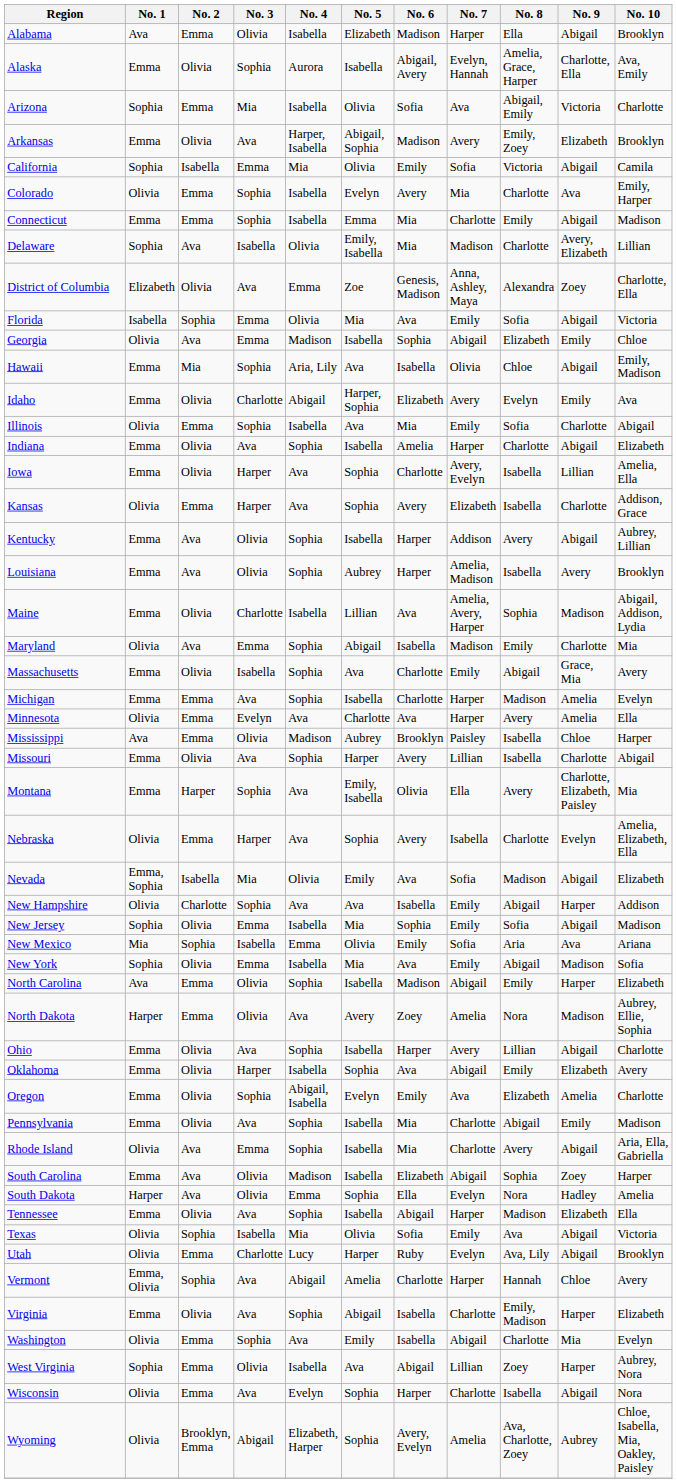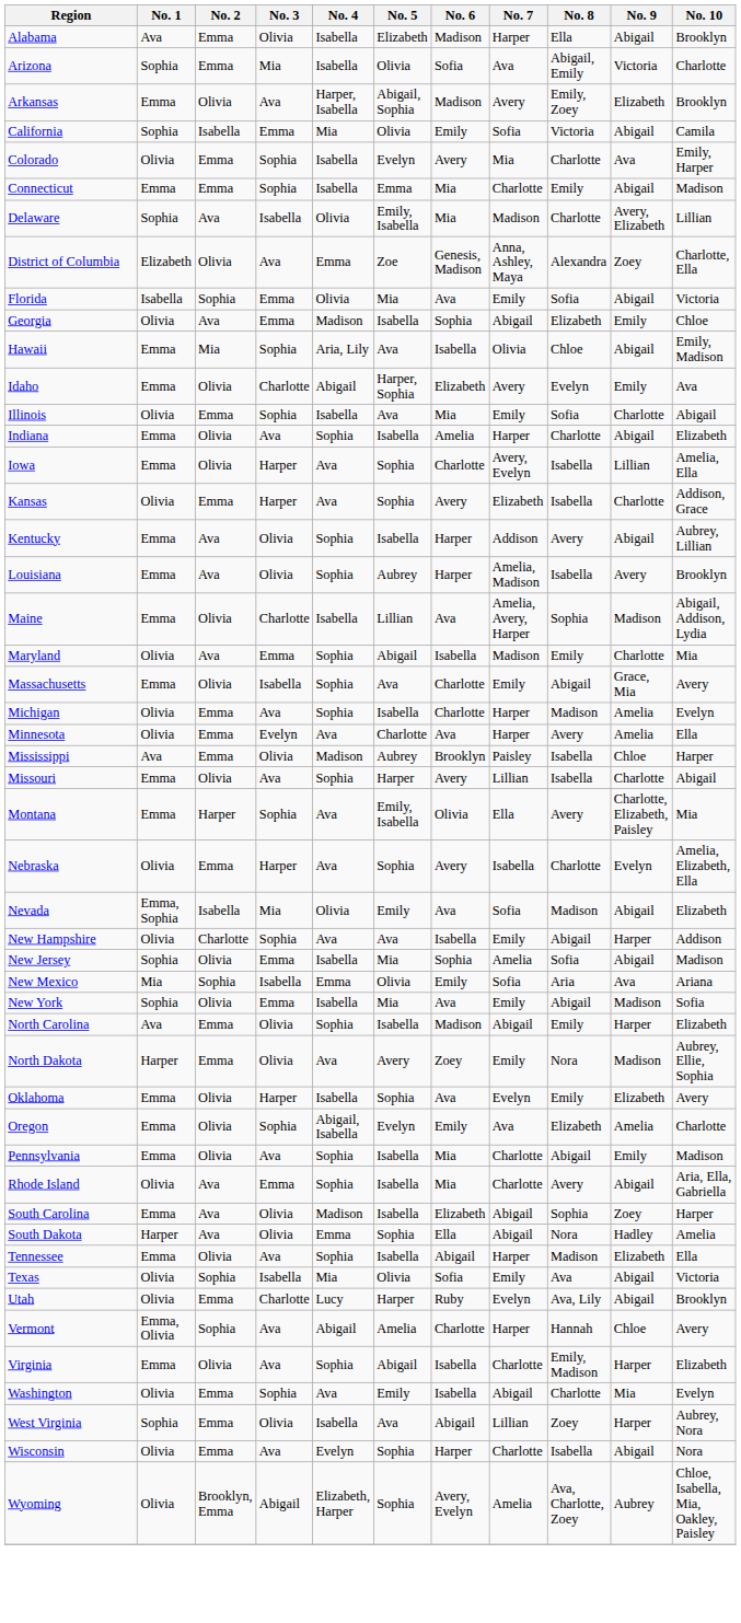- row: Alaska | Emma | Olivia | Sophia | Aurora | Isabella | Abigail, Avery | Evelyn, Hannah | Amelia, Grace, Harper | Charlotte, Ella | Ava, Emily
Michigan | No. 1: Emma -> Olivia
New Jersey | No. 7: Emily -> Amelia
North Dakota | No. 7: Amelia -> Emily
- row: Ohio | Emma | Olivia | Ava | Sophia | Isabella | Harper | Avery | Lillian | Abigail | Charlotte
Oklahoma | No. 7: Abigail -> Evelyn
South Dakota | No. 7: Evelyn -> Abigail
